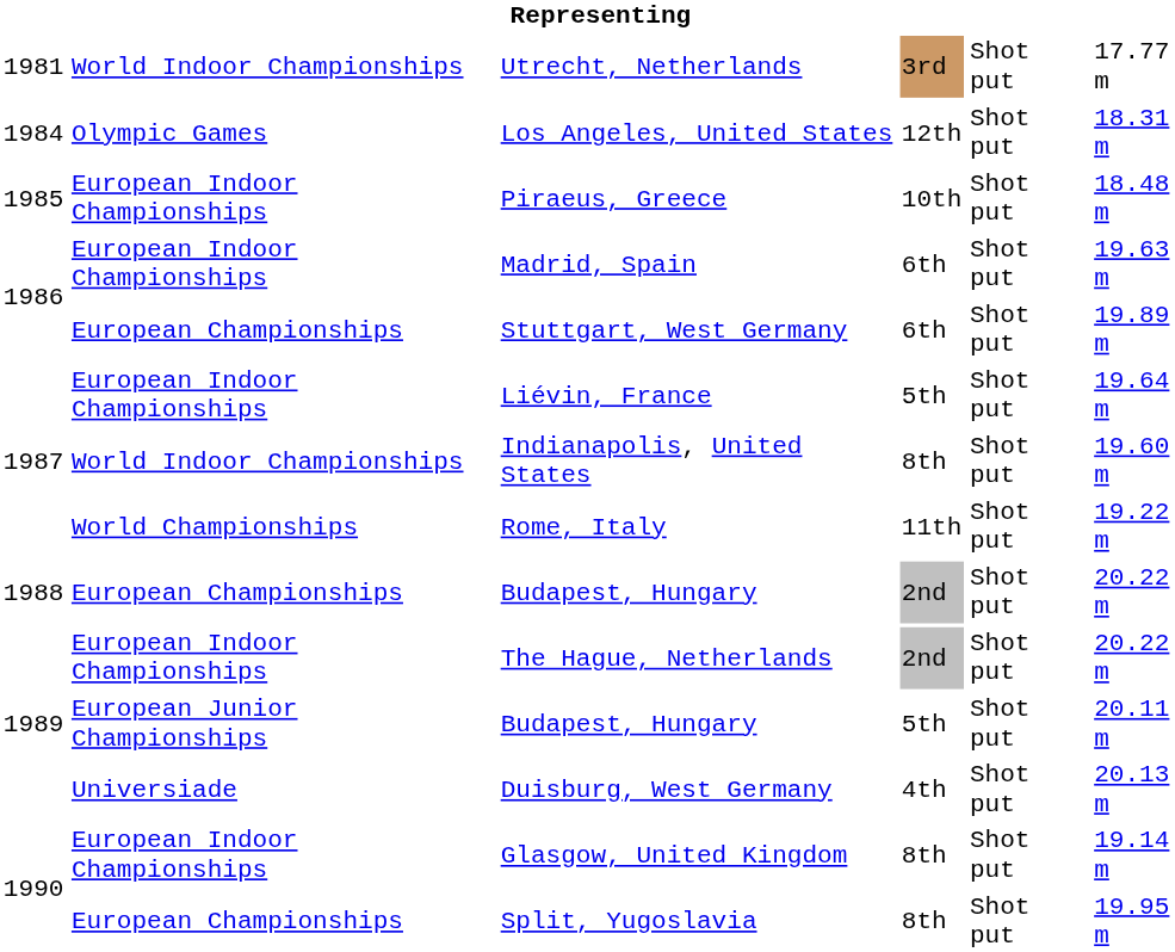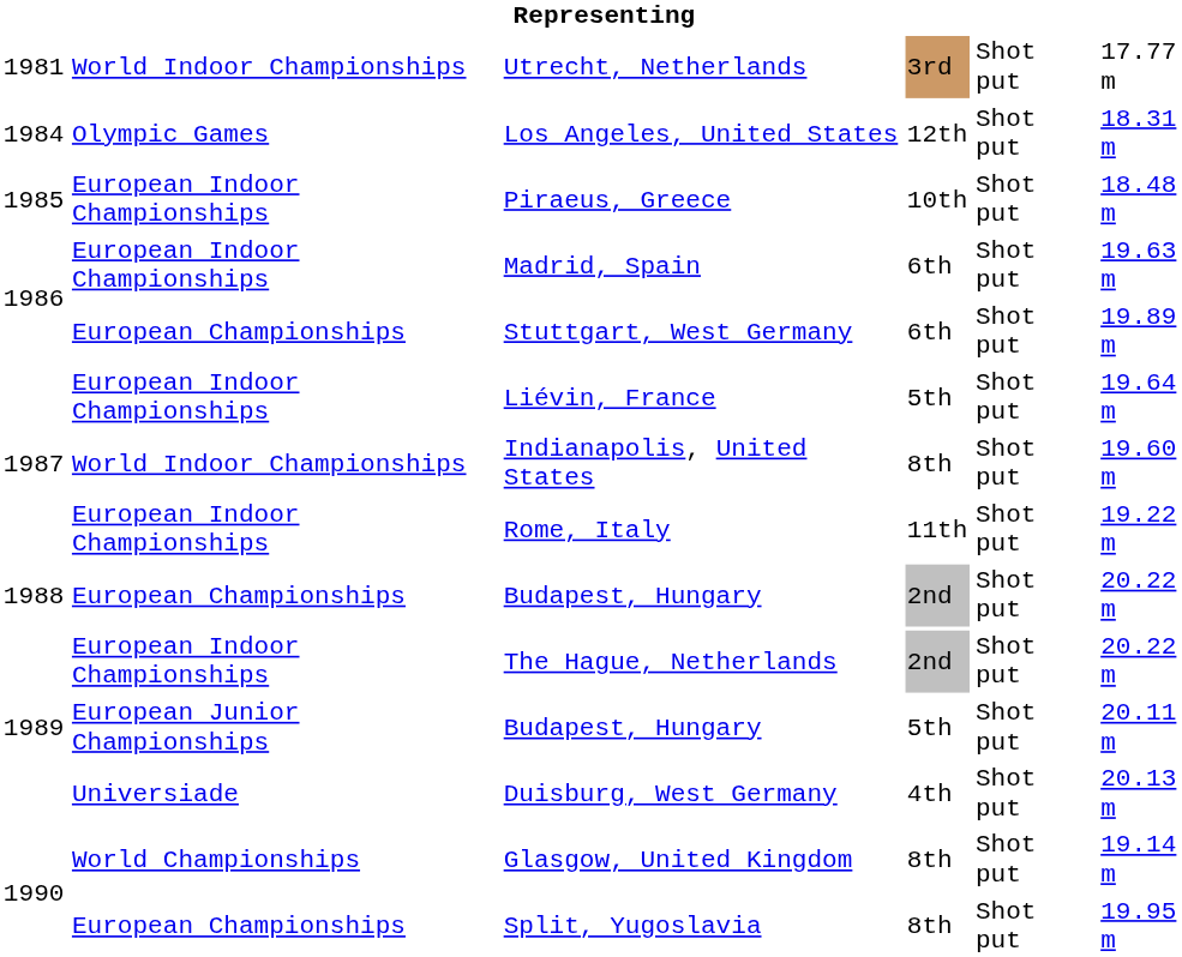Rome, Italy | column 2: World Championships -> European Indoor Championships
Glasgow, United Kingdom | column 2: European Indoor Championships -> World Championships
